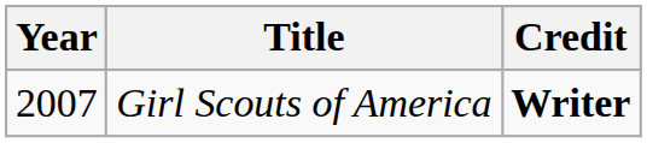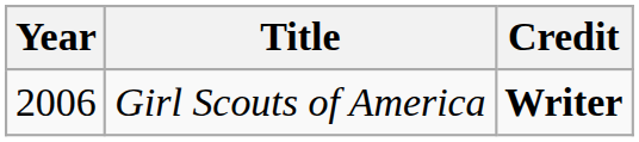Girl Scouts of America | Year: 2007 -> 2006
